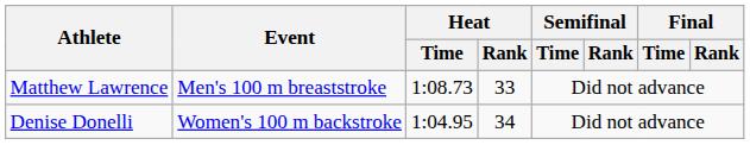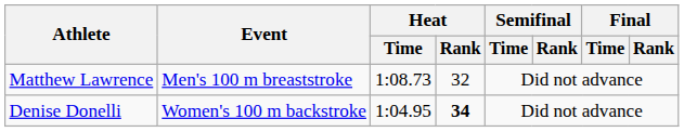Matthew Lawrence | Heat / Rank: 33 -> 32
Denise Donelli | Heat / Rank: normal -> bold
